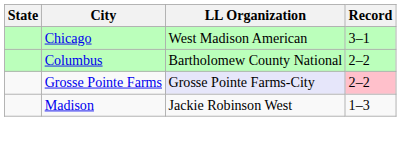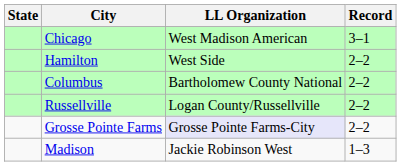+ row: Hamilton | West Side | 2–2
+ row: Russellville | Logan County/Russellville | 2–2
Grosse Pointe Farms | Record: pink background -> no background
